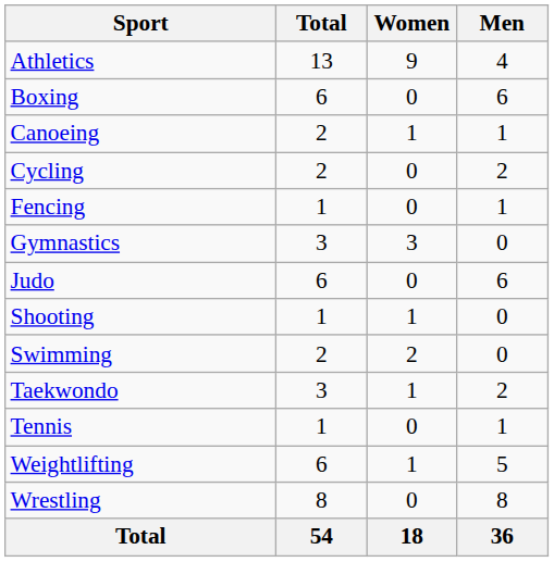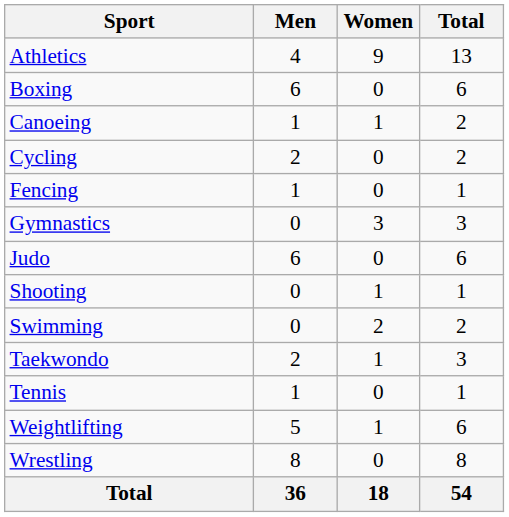columns swapped: Men <-> Total
